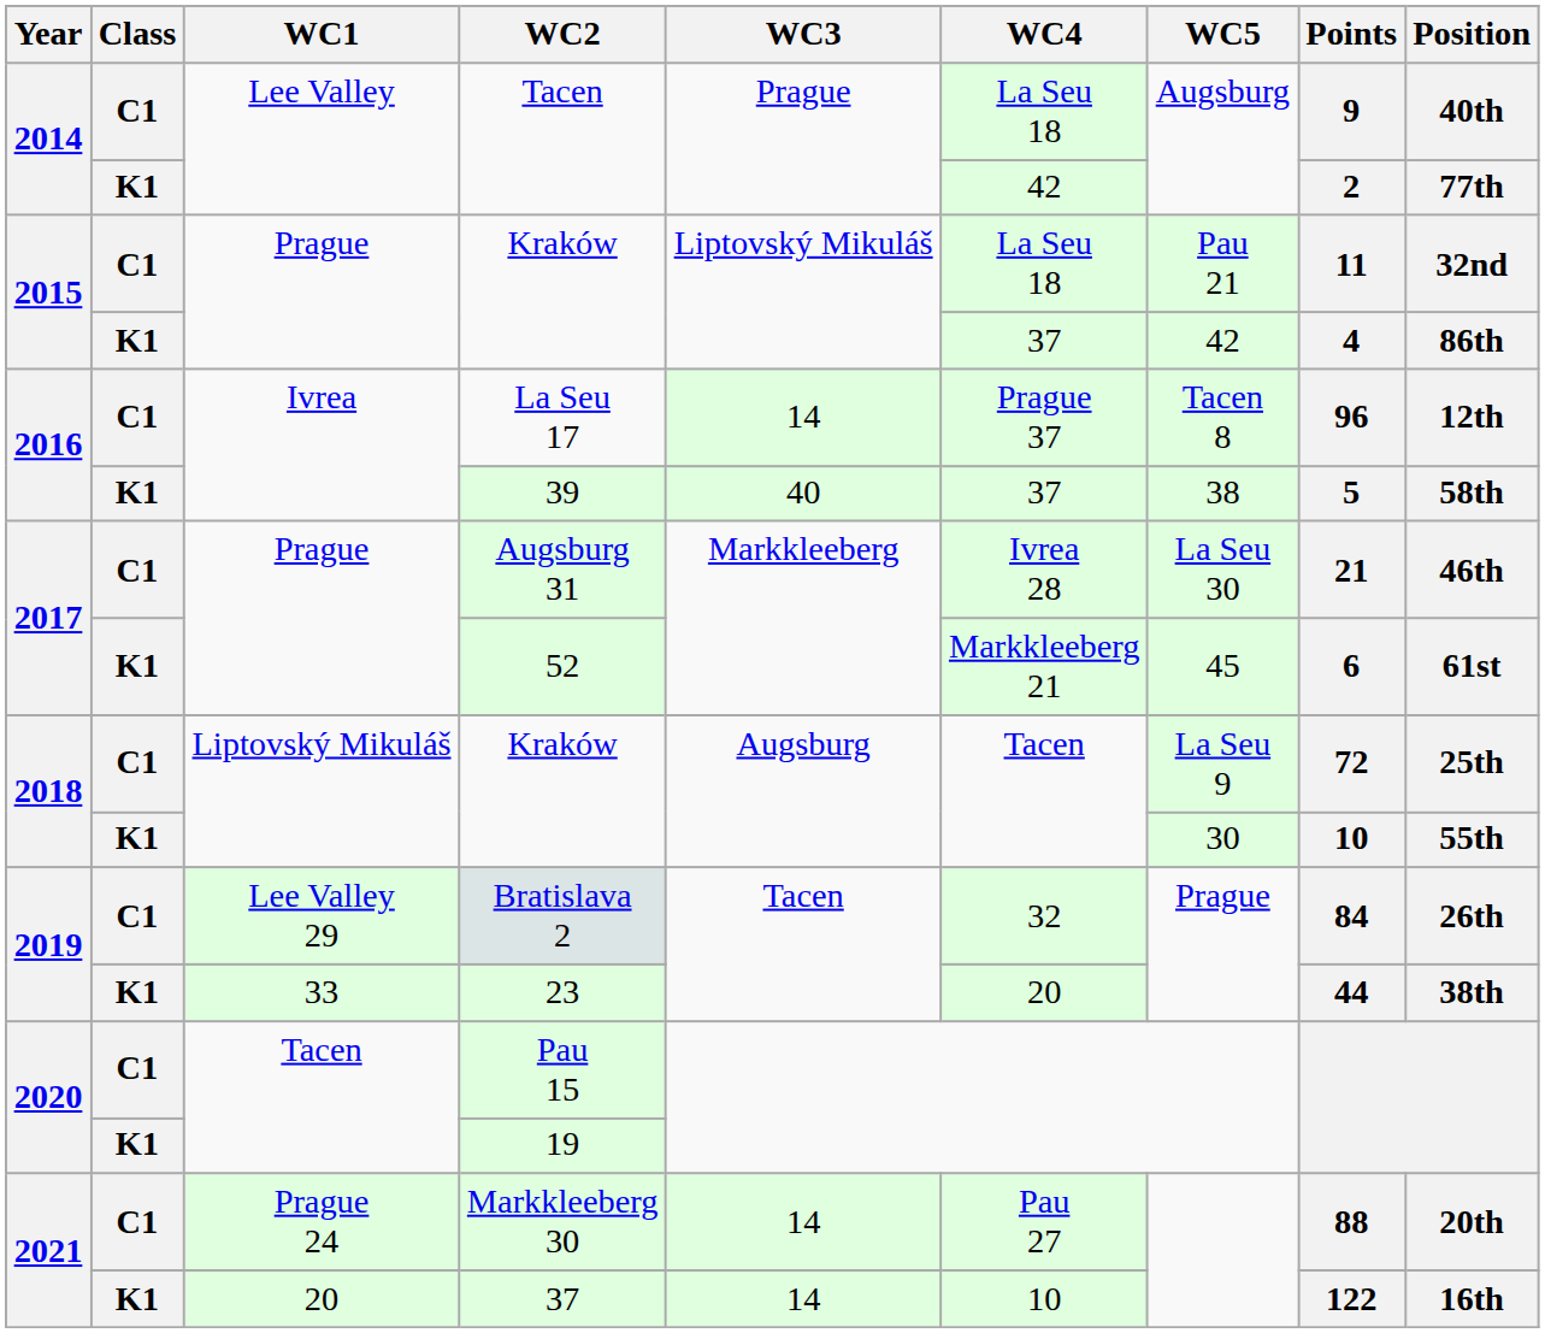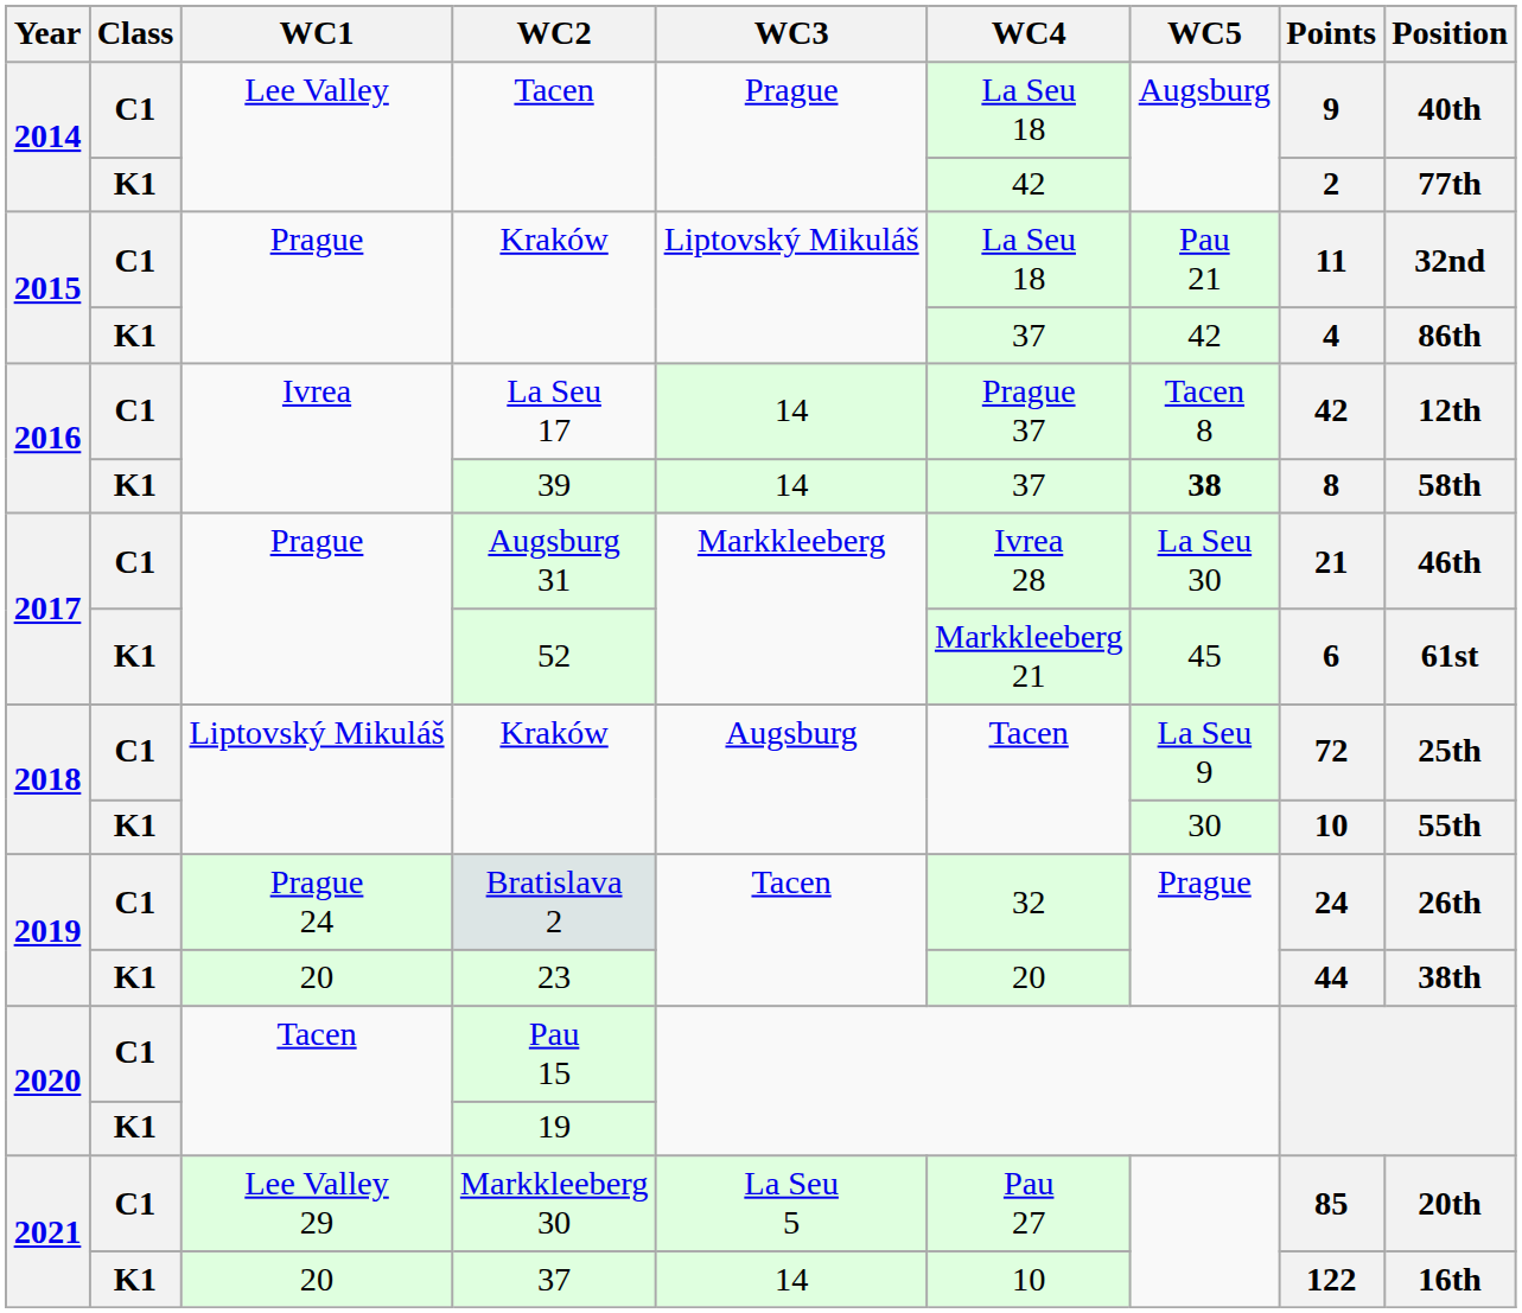La Seu 17 | Points: 96 -> 42
39 | WC3: 40 -> 14
39 | WC5: normal -> bold
39 | Points: 5 -> 8
Bratislava 2 | WC1: Lee Valley 29 -> Prague 24
Bratislava 2 | Points: 84 -> 24
23 | WC1: 33 -> 20
Markkleeberg 30 | WC1: Prague 24 -> Lee Valley 29
Markkleeberg 30 | WC3: 14 -> La Seu 5
Markkleeberg 30 | Points: 88 -> 85
